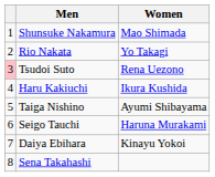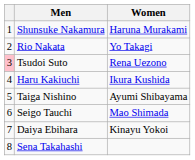Shunsuke Nakamura | Women: Mao Shimada -> Haruna Murakami
Seigo Tauchi | Women: Haruna Murakami -> Mao Shimada
